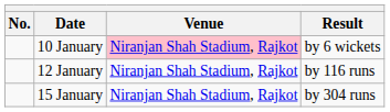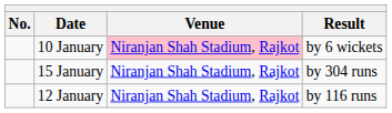rows swapped: 12 January <-> 15 January
